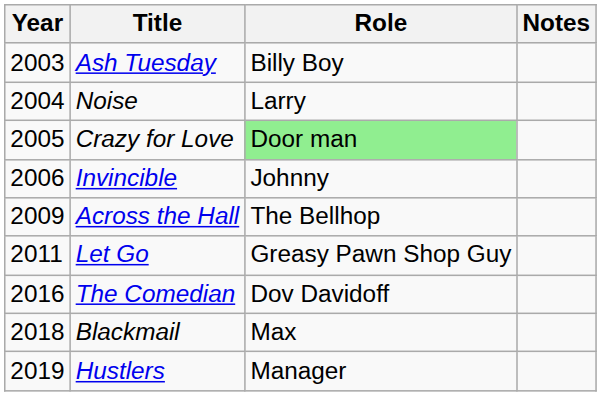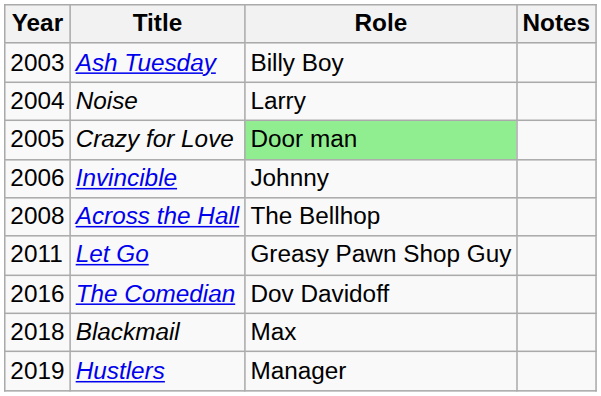Across the Hall | Year: 2009 -> 2008
